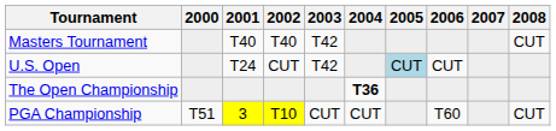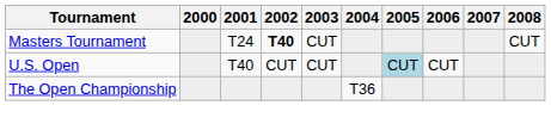Masters Tournament | 2001: T40 -> T24
Masters Tournament | 2002: normal -> bold
Masters Tournament | 2003: T42 -> CUT
U.S. Open | 2001: T24 -> T40
U.S. Open | 2003: T42 -> CUT
The Open Championship | 2004: bold -> normal
- row: PGA Championship | T51 | 3 | T10 | CUT | CUT | T60 | CUT
